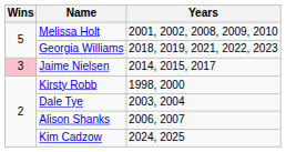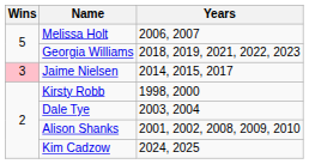Melissa Holt | Years: 2001, 2002, 2008, 2009, 2010 -> 2006, 2007
Alison Shanks | Years: 2006, 2007 -> 2001, 2002, 2008, 2009, 2010
